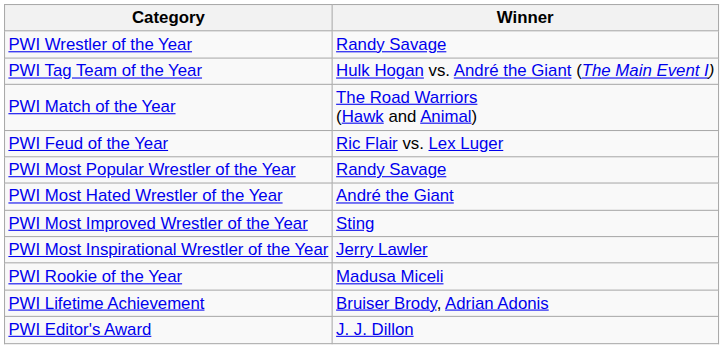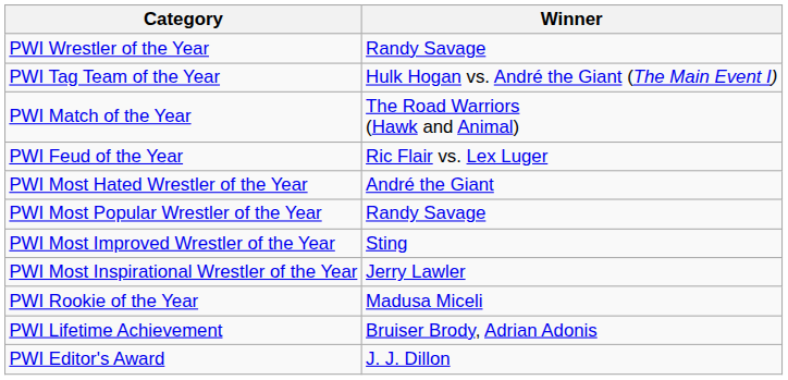rows swapped: PWI Most Popular Wrestler of the Year <-> PWI Most Hated Wrestler of the Year
